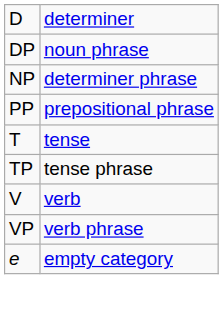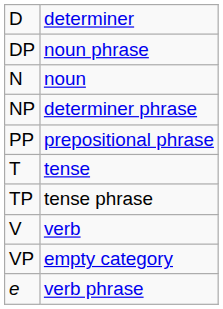+ row: N | noun
VP | column 2: verb phrase -> empty category
e | column 2: empty category -> verb phrase
